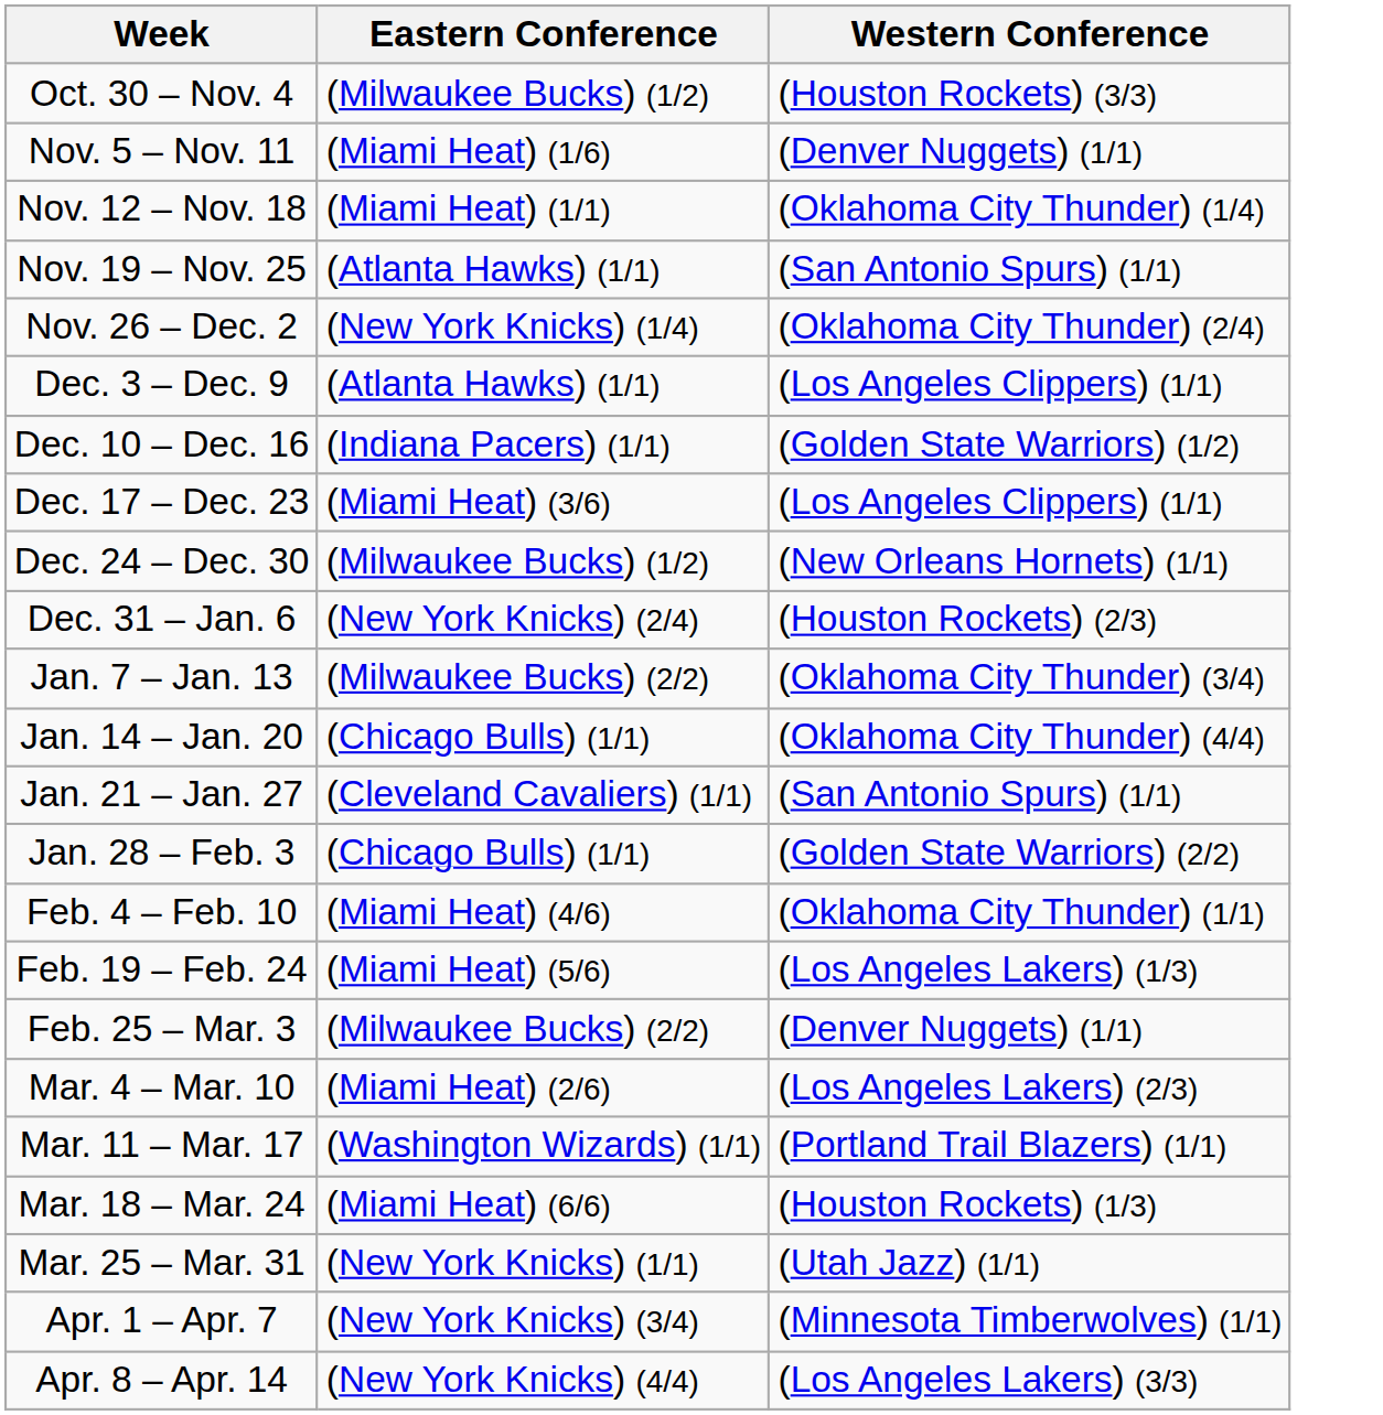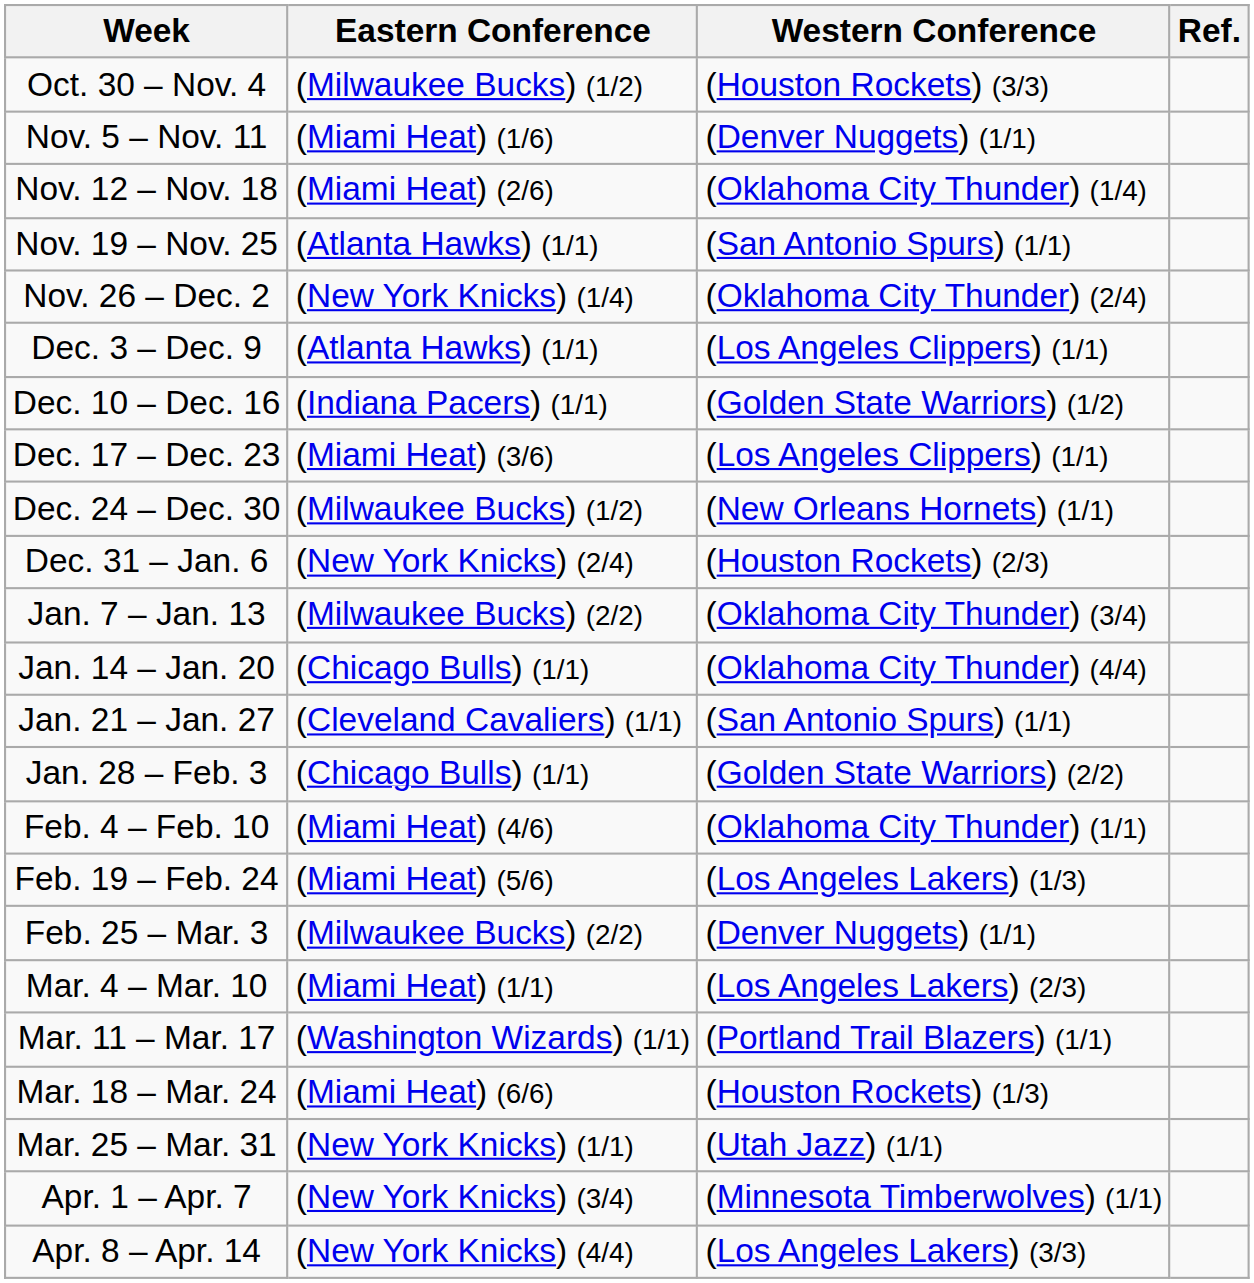+ column: Ref.
Nov. 12 – Nov. 18 | Eastern Conference: (Miami Heat) (1/1) -> (Miami Heat) (2/6)
Mar. 4 – Mar. 10 | Eastern Conference: (Miami Heat) (2/6) -> (Miami Heat) (1/1)
